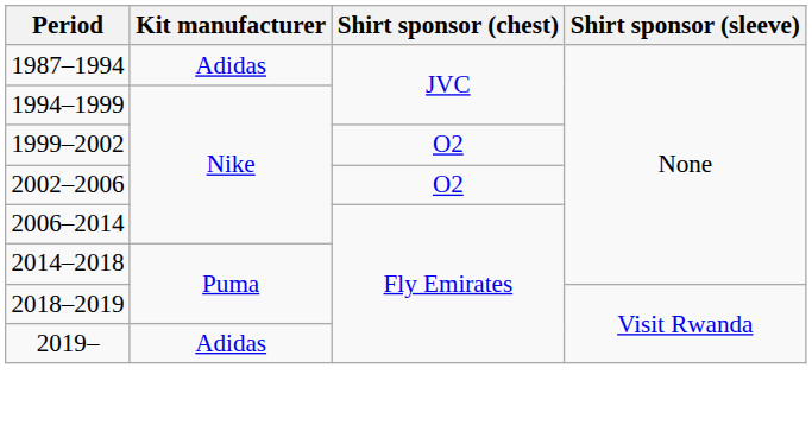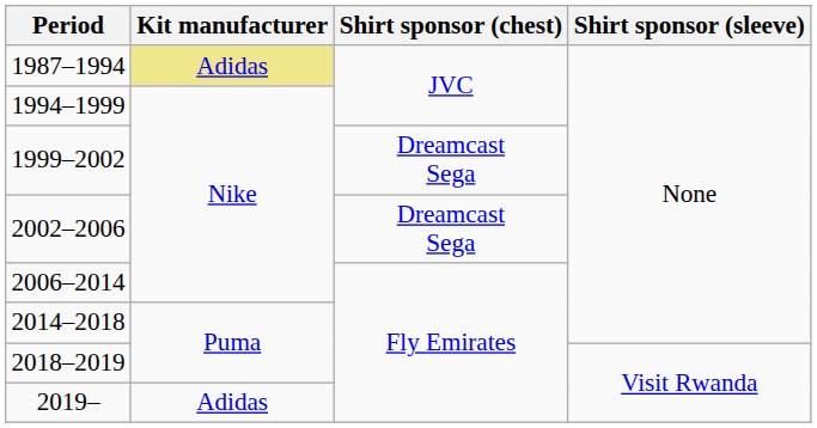1987–1994 | Kit manufacturer: no background -> khaki background
1999–2002 | Shirt sponsor (chest): O2 -> Dreamcast Sega
2002–2006 | Shirt sponsor (chest): O2 -> Dreamcast Sega
